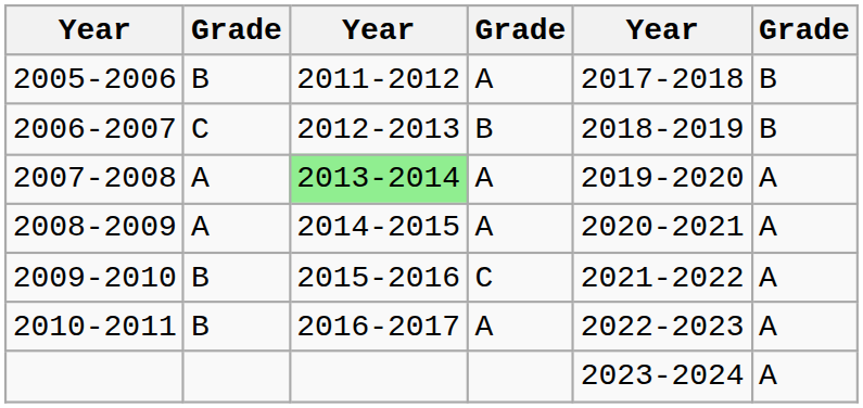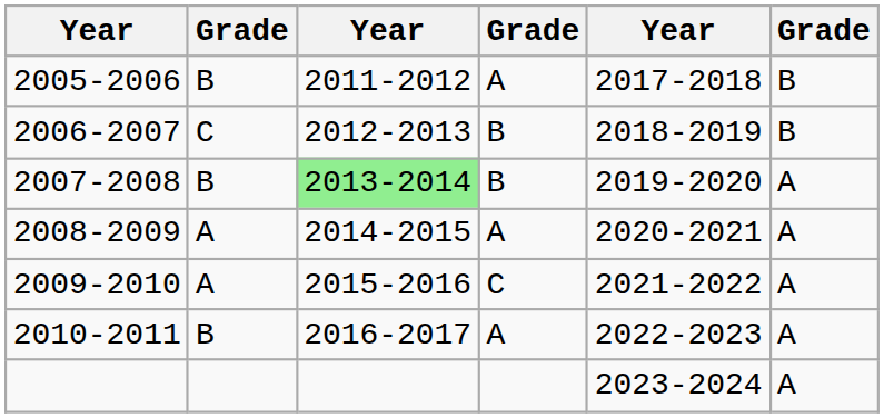2007-2008 | column 2: A -> B
2007-2008 | column 4: A -> B
2009-2010 | column 2: B -> A
